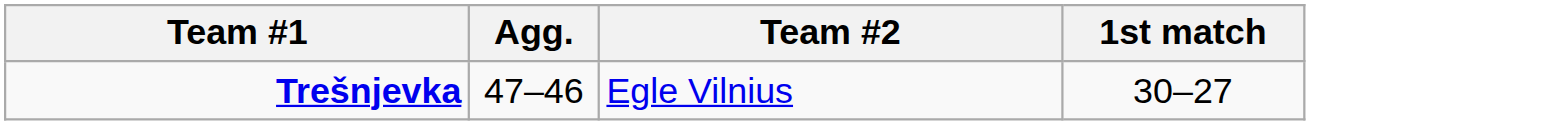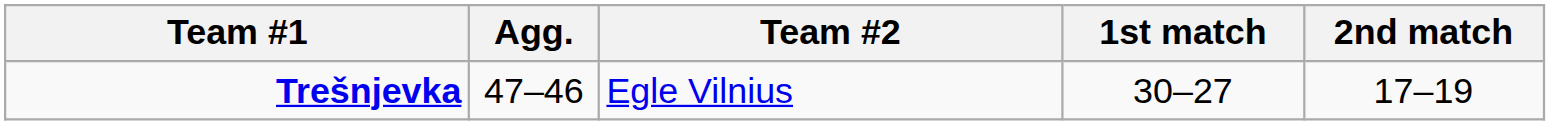+ column: 2nd match | 17–19
